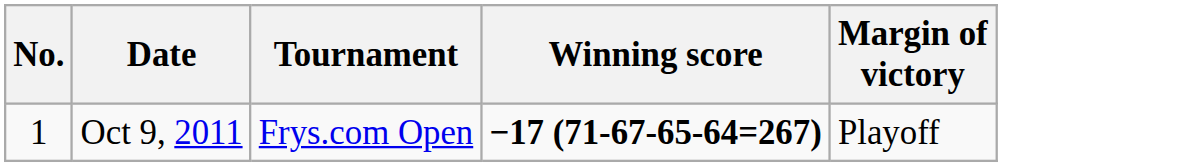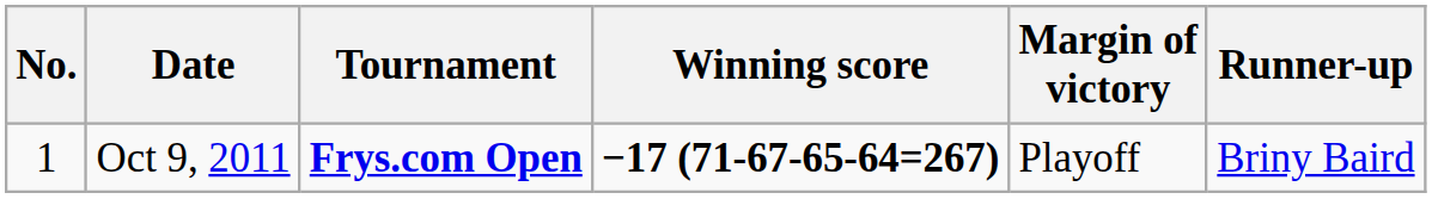+ column: Runner-up | Briny Baird
Oct 9, 2011 | Tournament: normal -> bold
